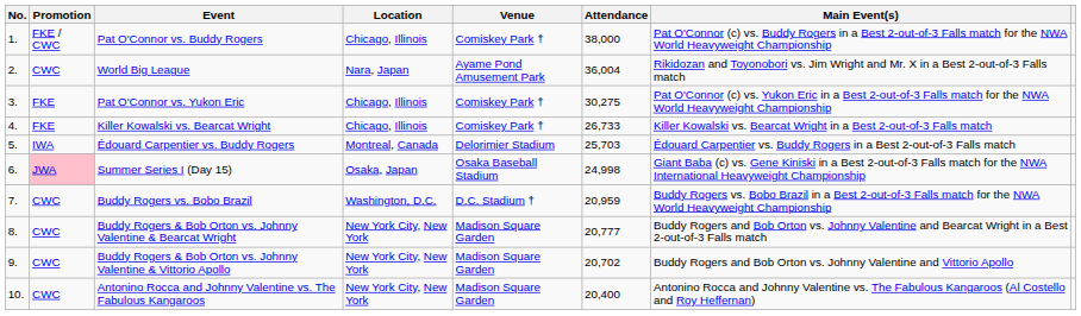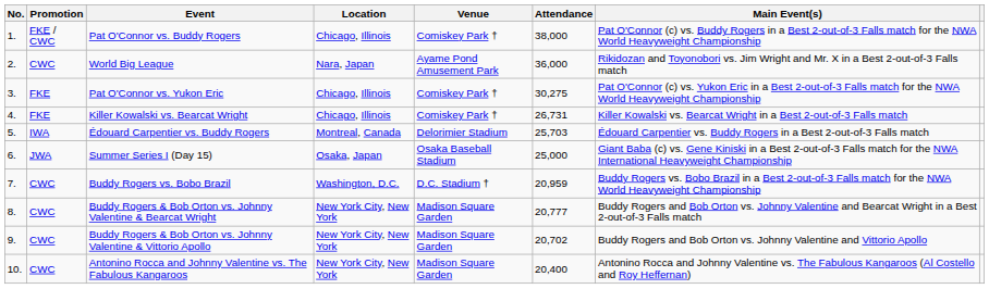World Big League | Attendance: 36,004 -> 36,000
Killer Kowalski vs. Bearcat Wright | Attendance: 26,733 -> 26,731
Summer Series I (Day 15) | Promotion: pink background -> no background
Summer Series I (Day 15) | Attendance: 24,998 -> 25,000
